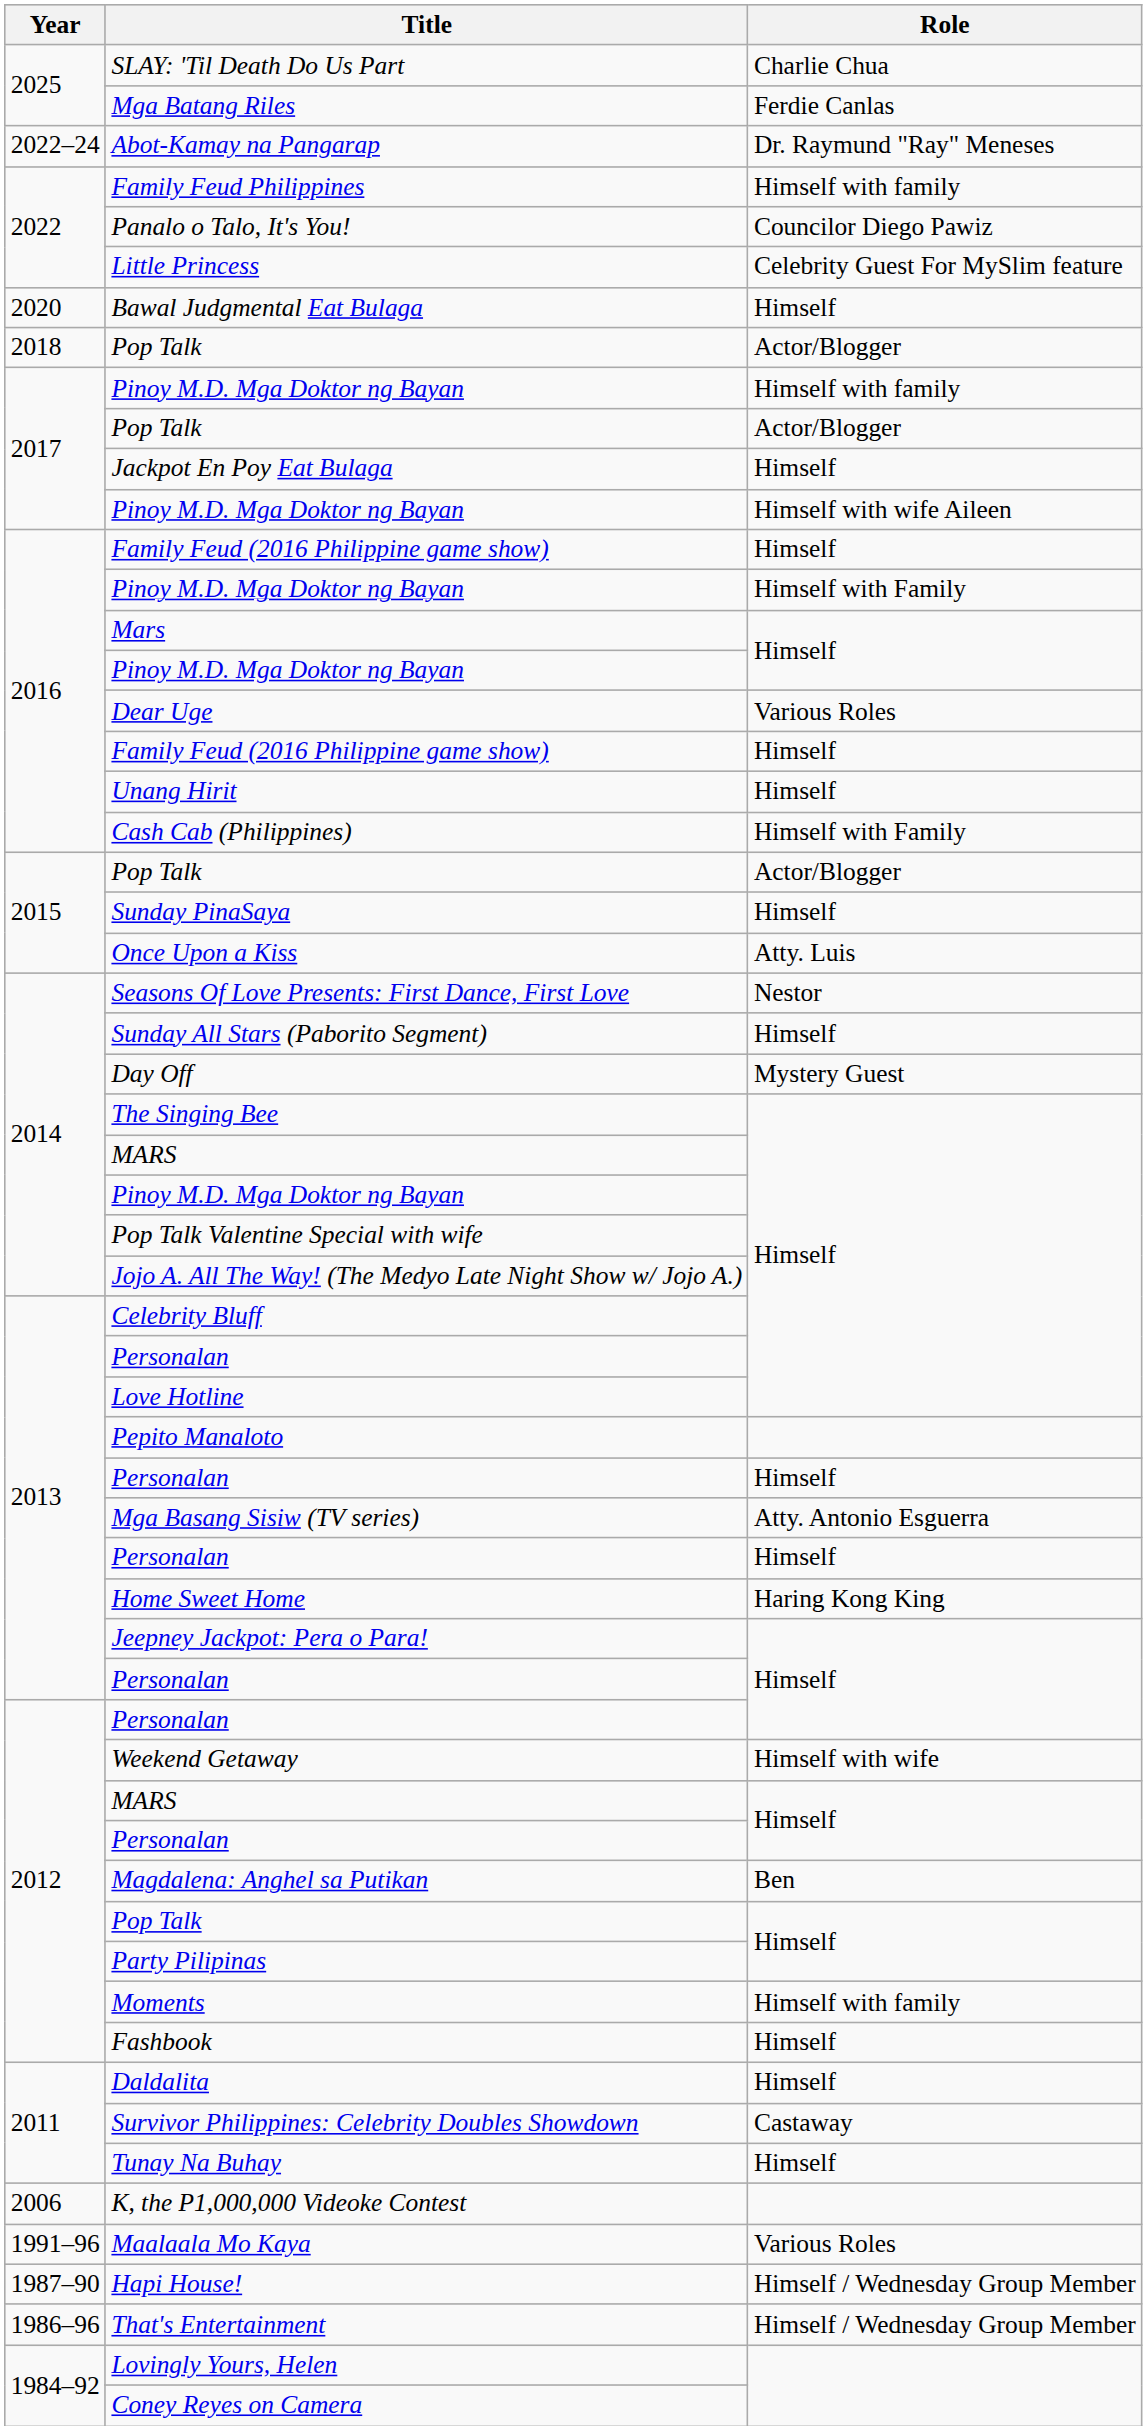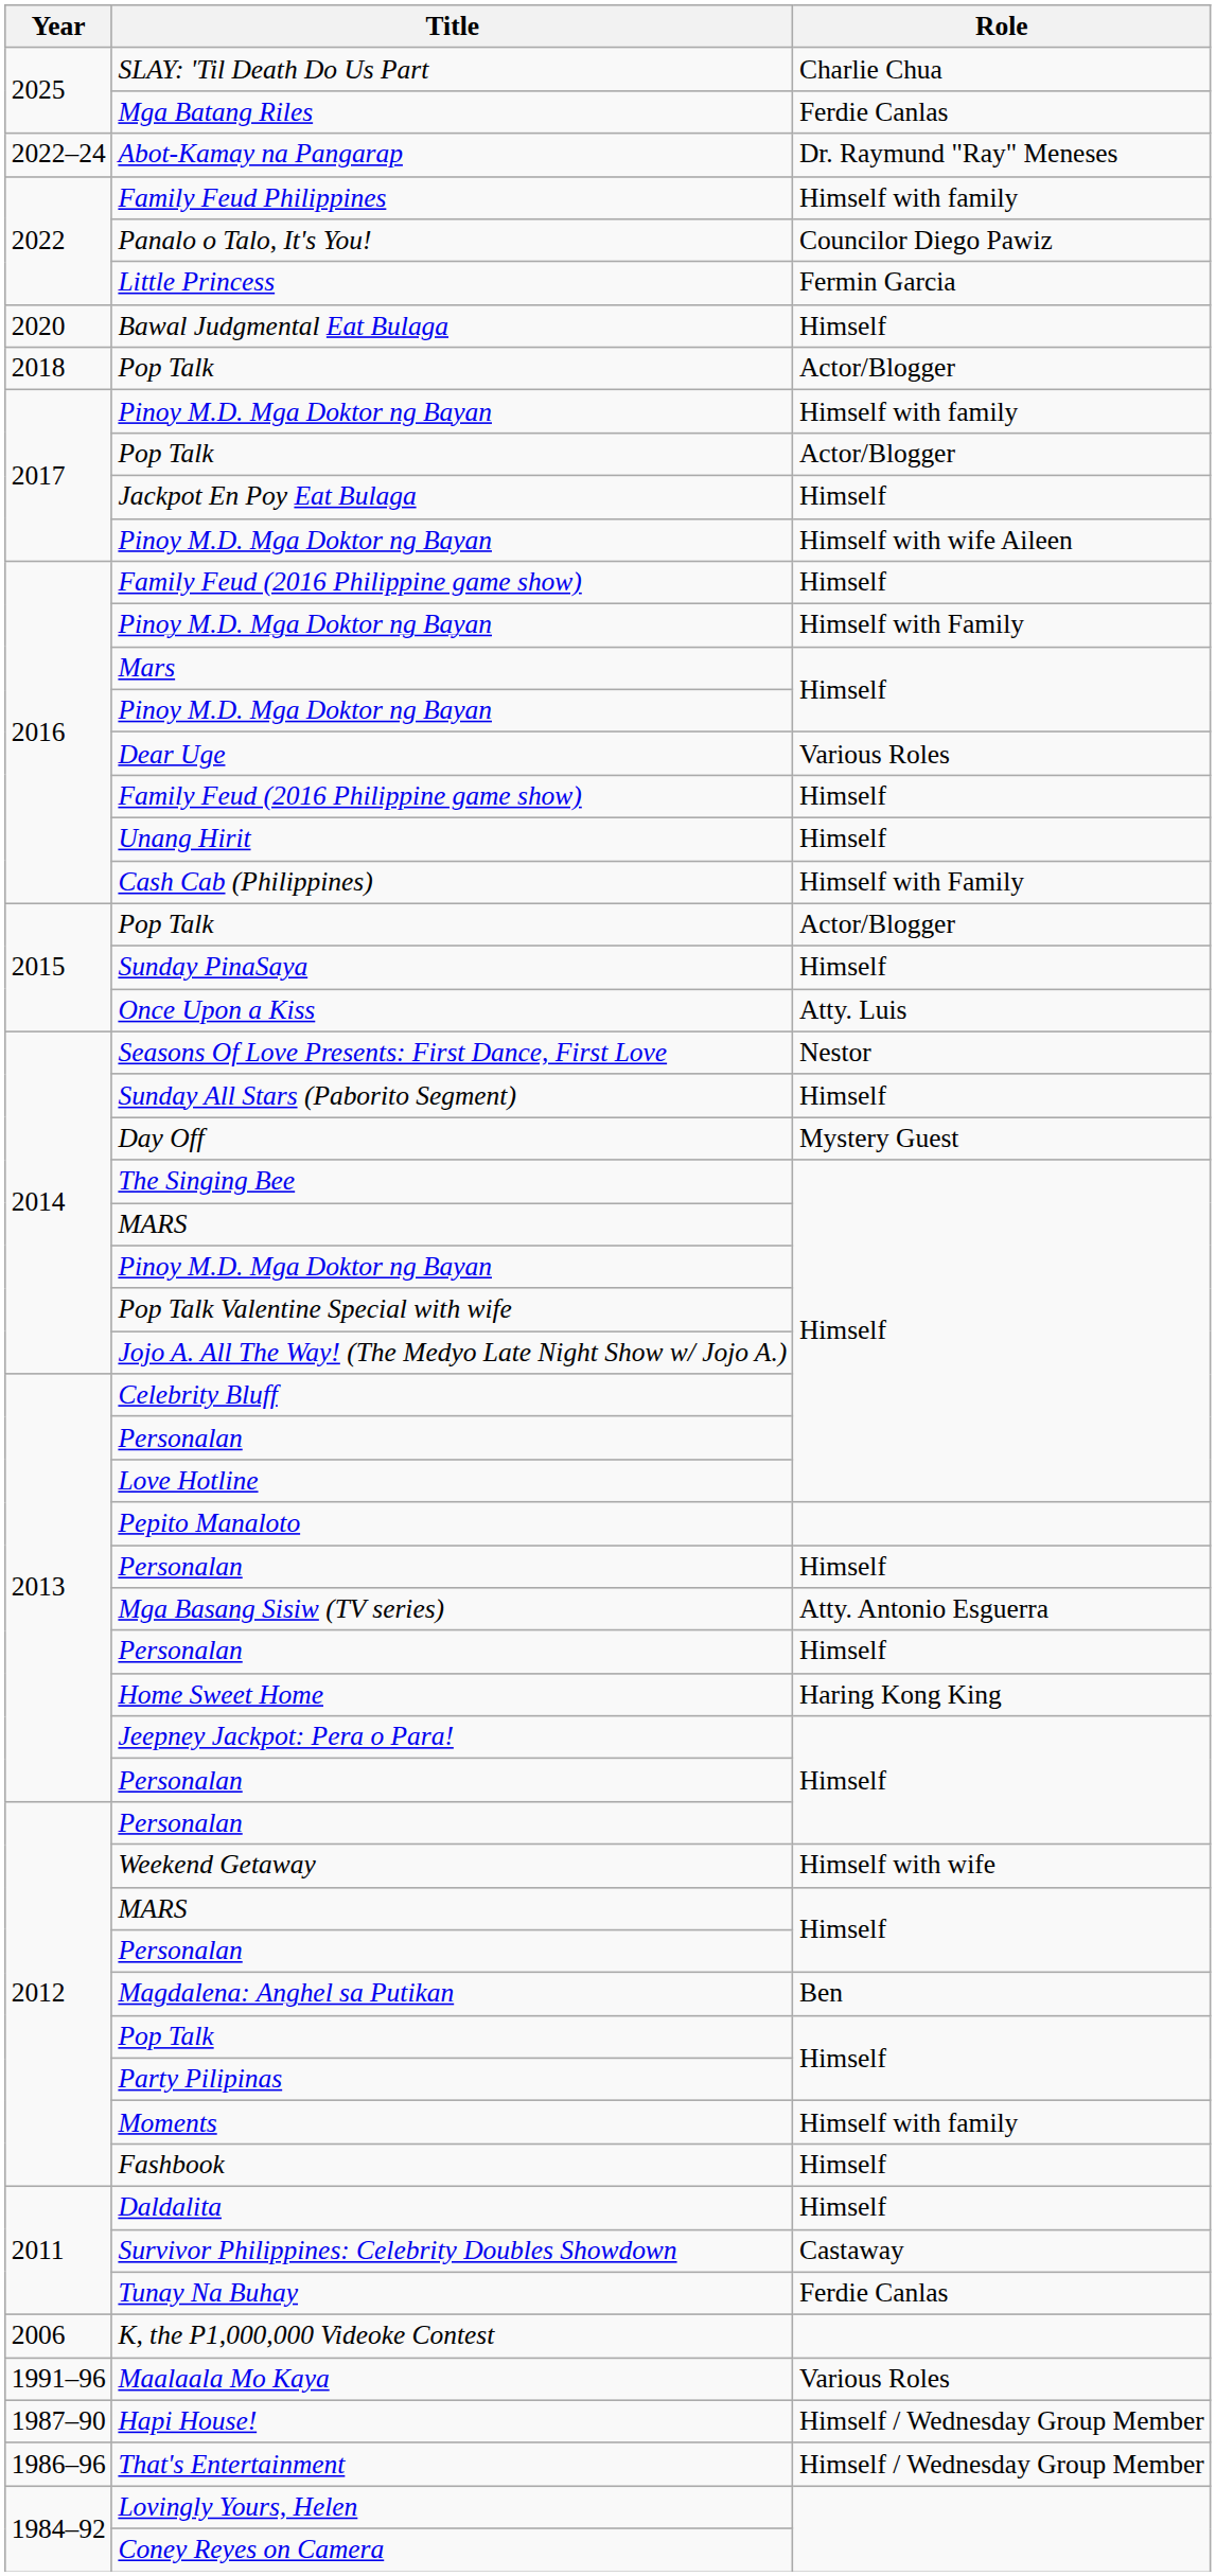Little Princess | Role: Celebrity Guest For MySlim feature -> Fermin Garcia
Tunay Na Buhay | Role: Himself -> Ferdie Canlas
